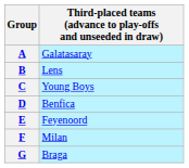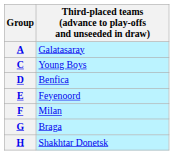- row: B | Lens
+ row: H | Shakhtar Donetsk
